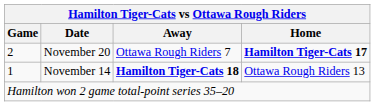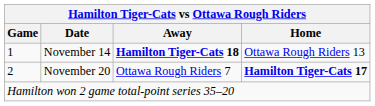rows swapped: November 14 <-> November 20
